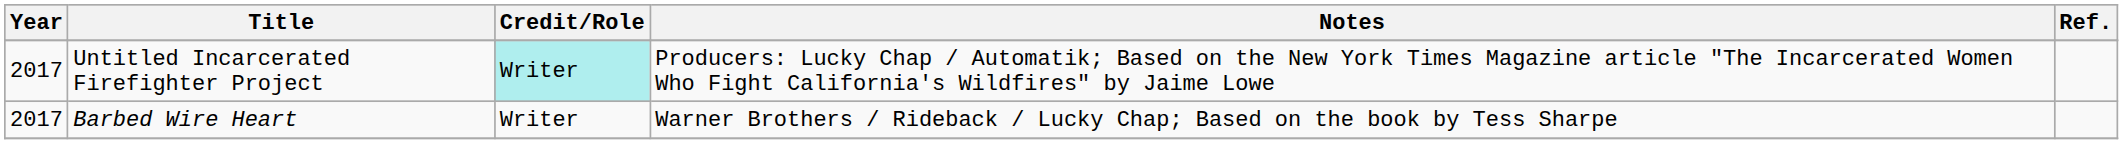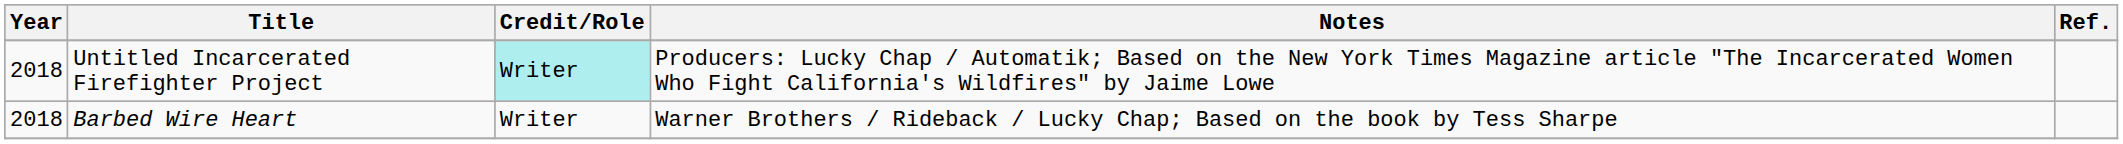Untitled Incarcerated Firefighter Project | Year: 2017 -> 2018
Barbed Wire Heart | Year: 2017 -> 2018
